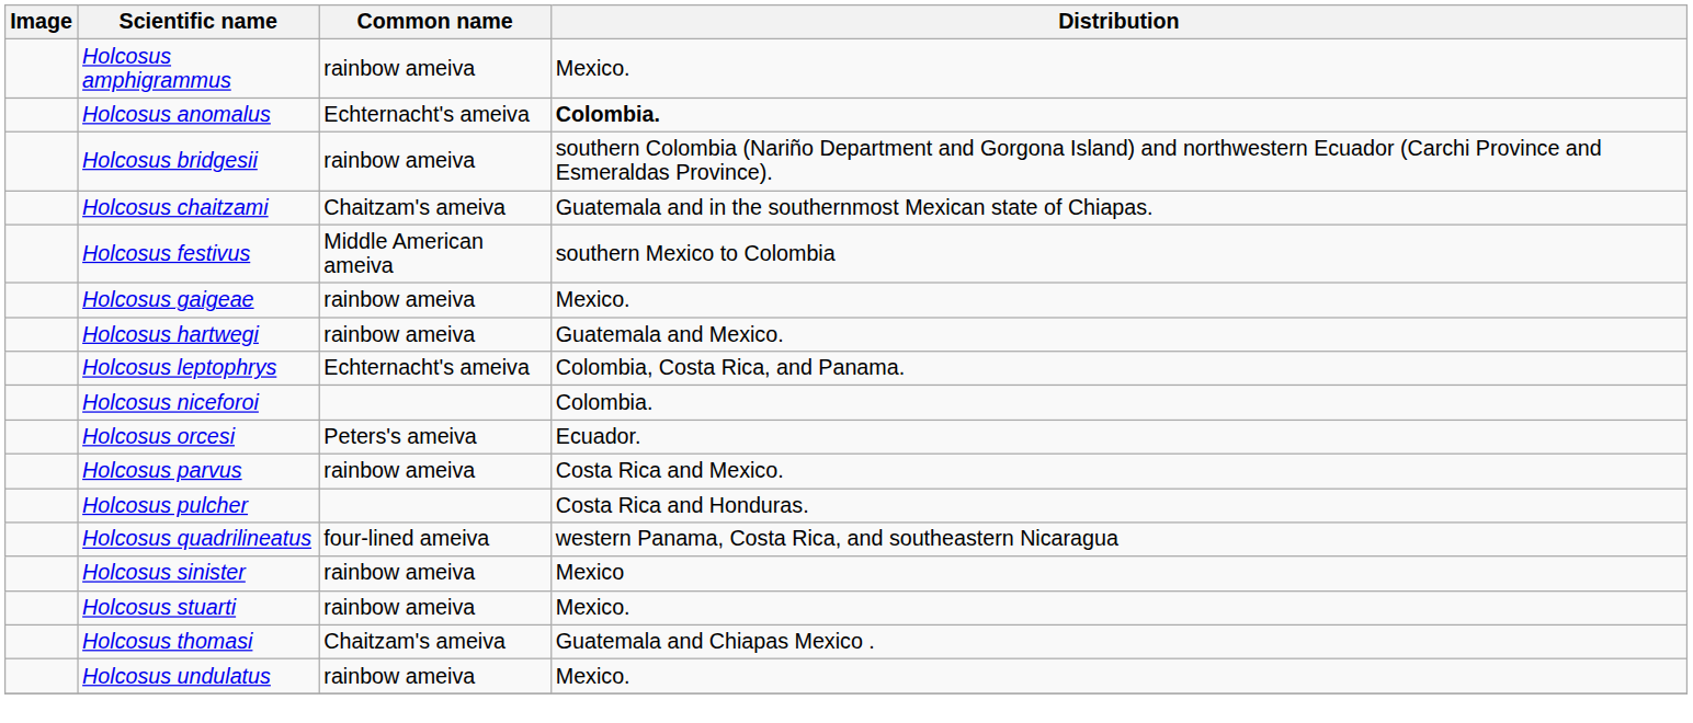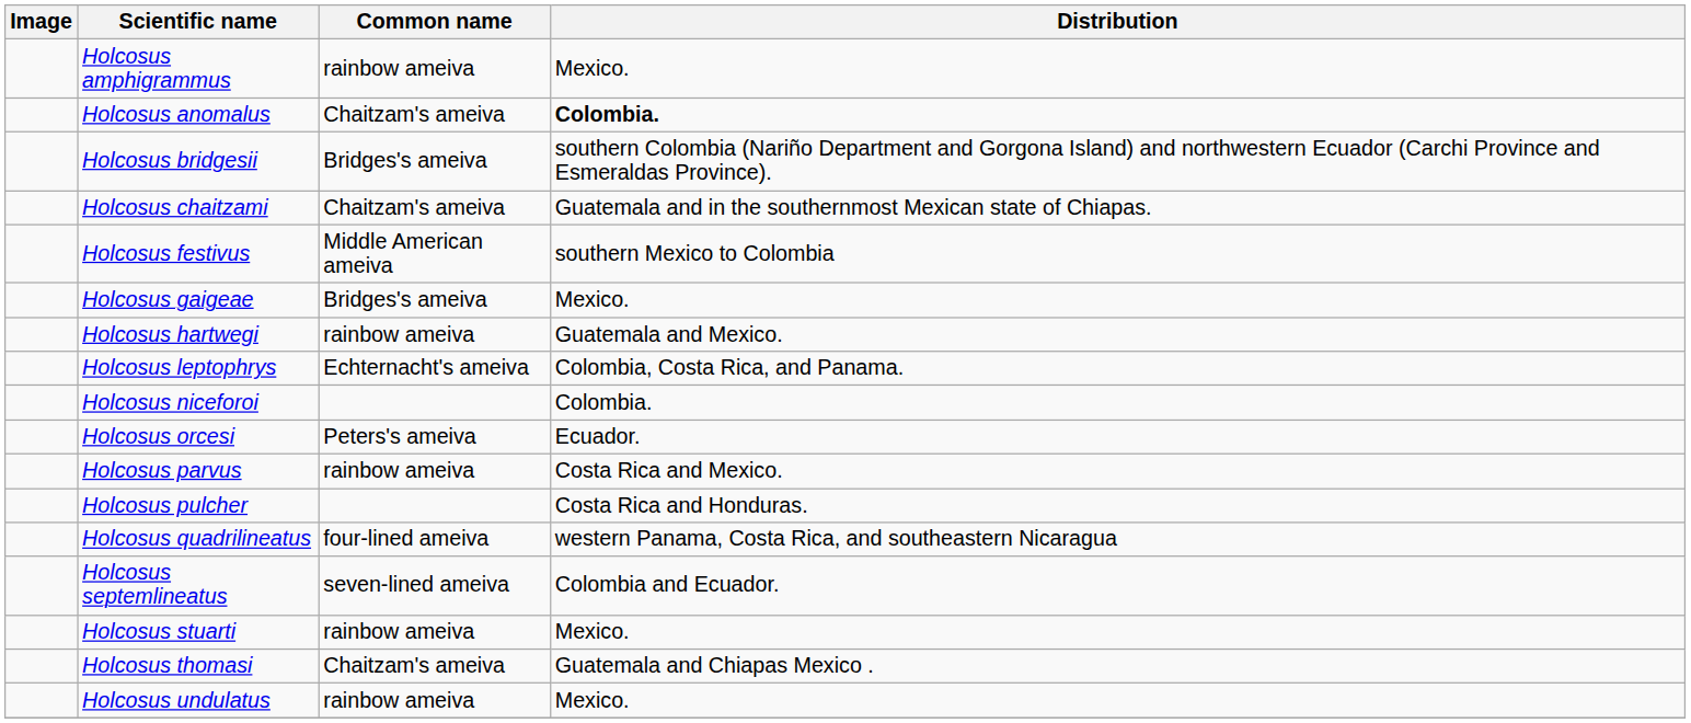Holcosus anomalus | Common name: Echternacht's ameiva -> Chaitzam's ameiva
Holcosus bridgesii | Common name: rainbow ameiva -> Bridges's ameiva
Holcosus gaigeae | Common name: rainbow ameiva -> Bridges's ameiva
+ row: Holcosus septemlineatus | seven-lined ameiva | Colombia and Ecuador.
- row: Holcosus sinister | rainbow ameiva | Mexico
